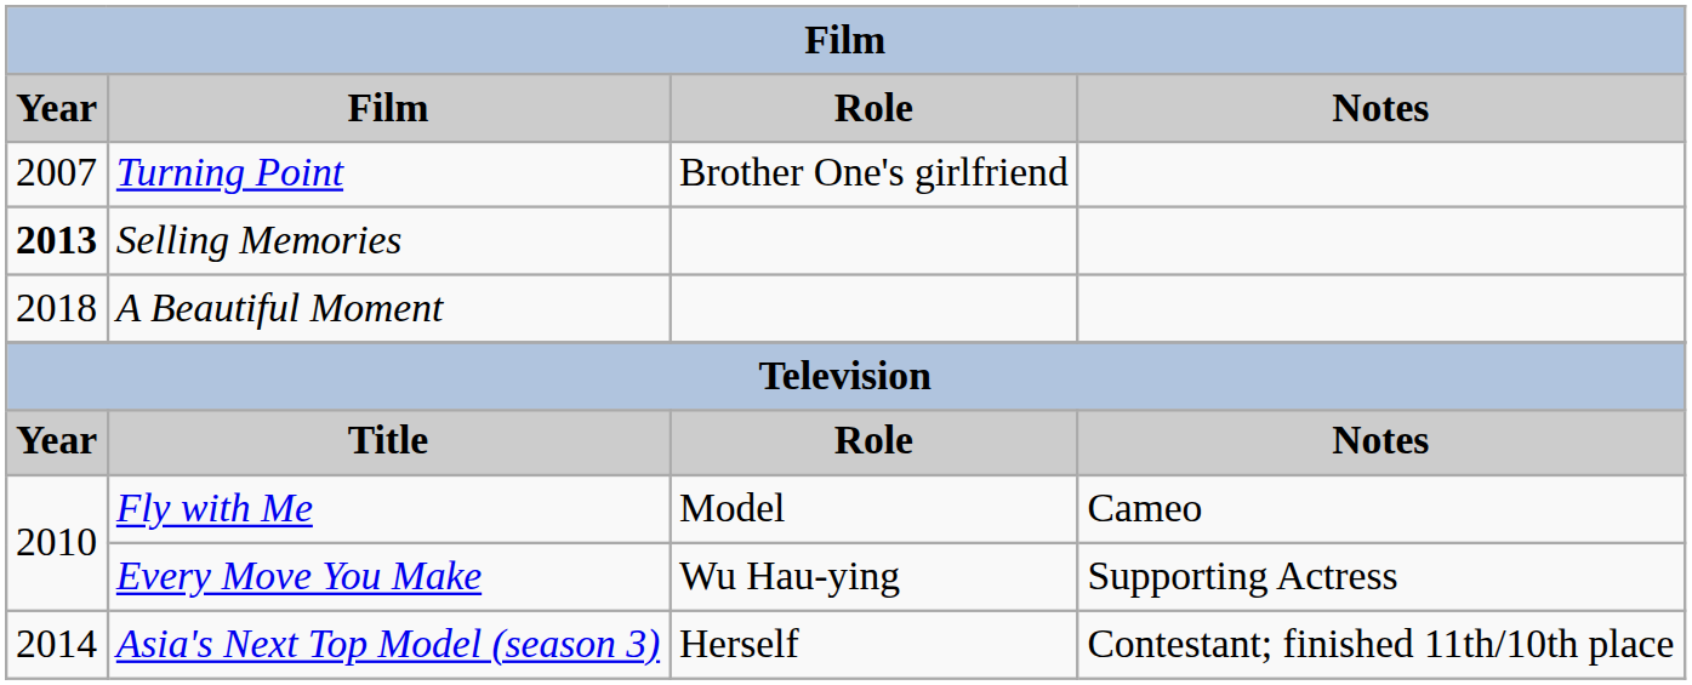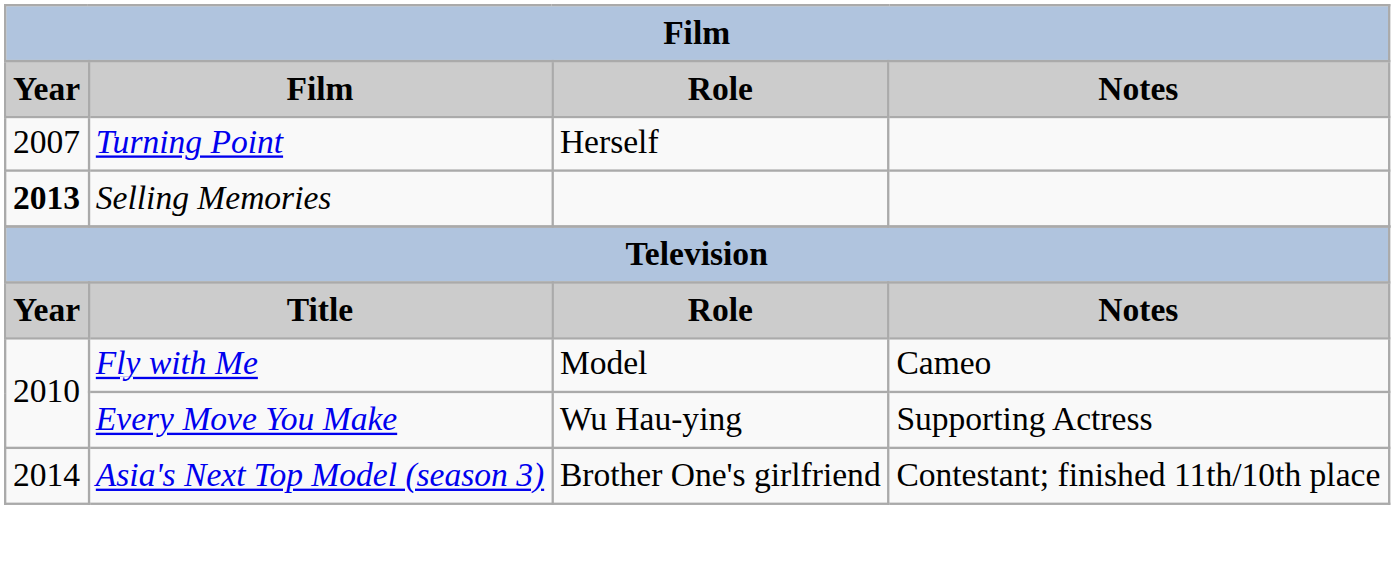Turning Point | Role: Brother One's girlfriend -> Herself
- row: 2018 | A Beautiful Moment
Asia's Next Top Model (season 3) | Role: Herself -> Brother One's girlfriend
